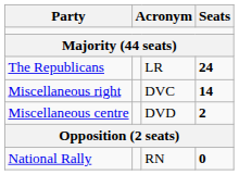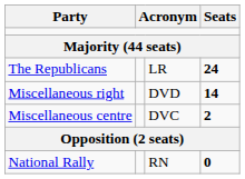Miscellaneous right | column 3: DVC -> DVD
Miscellaneous centre | column 3: DVD -> DVC
